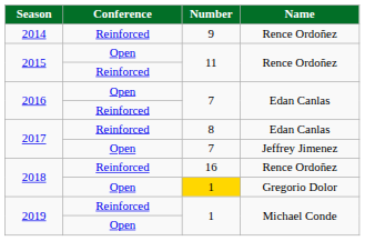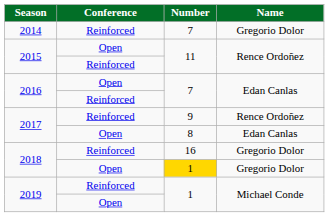2014 | Number: 9 -> 7
2014 | Name: Rence Ordoñez -> Gregorio Dolor
2017 / Reinforced | Number: 8 -> 9
2017 / Reinforced | Name: Edan Canlas -> Rence Ordoñez
2017 / Open | Number: 7 -> 8
2017 / Open | Name: Jeffrey Jimenez -> Edan Canlas
2018 / Reinforced | Name: Rence Ordoñez -> Gregorio Dolor
